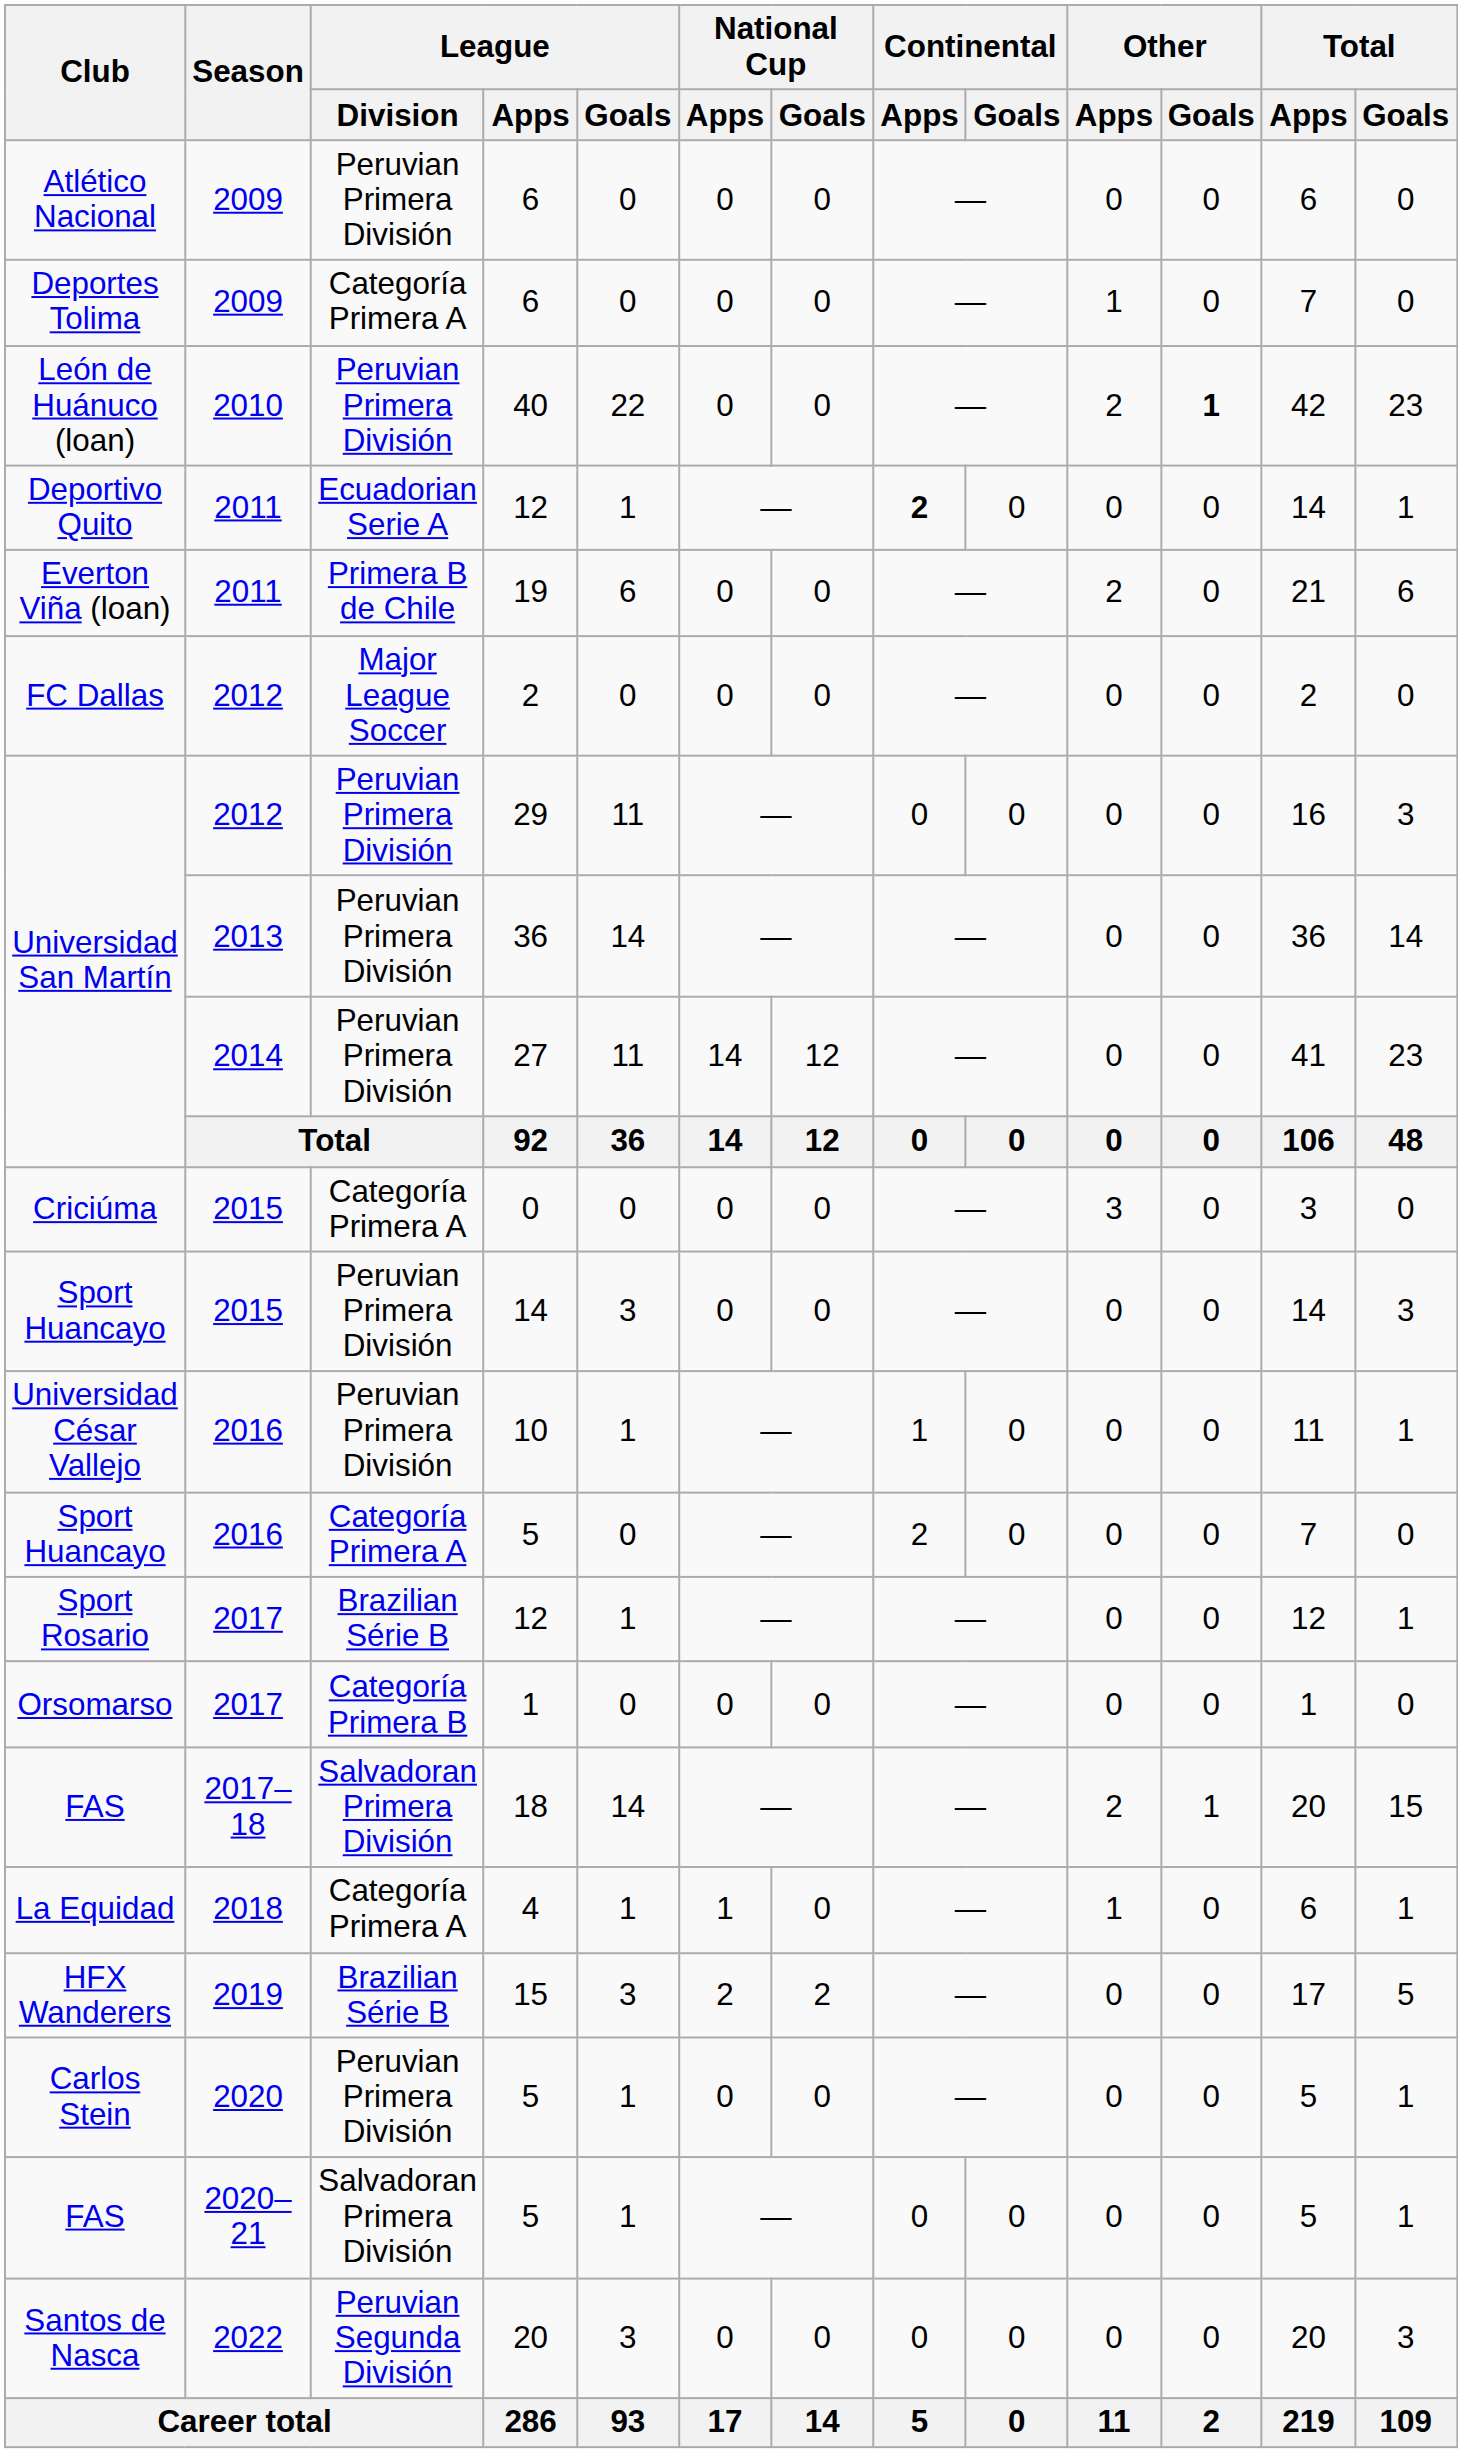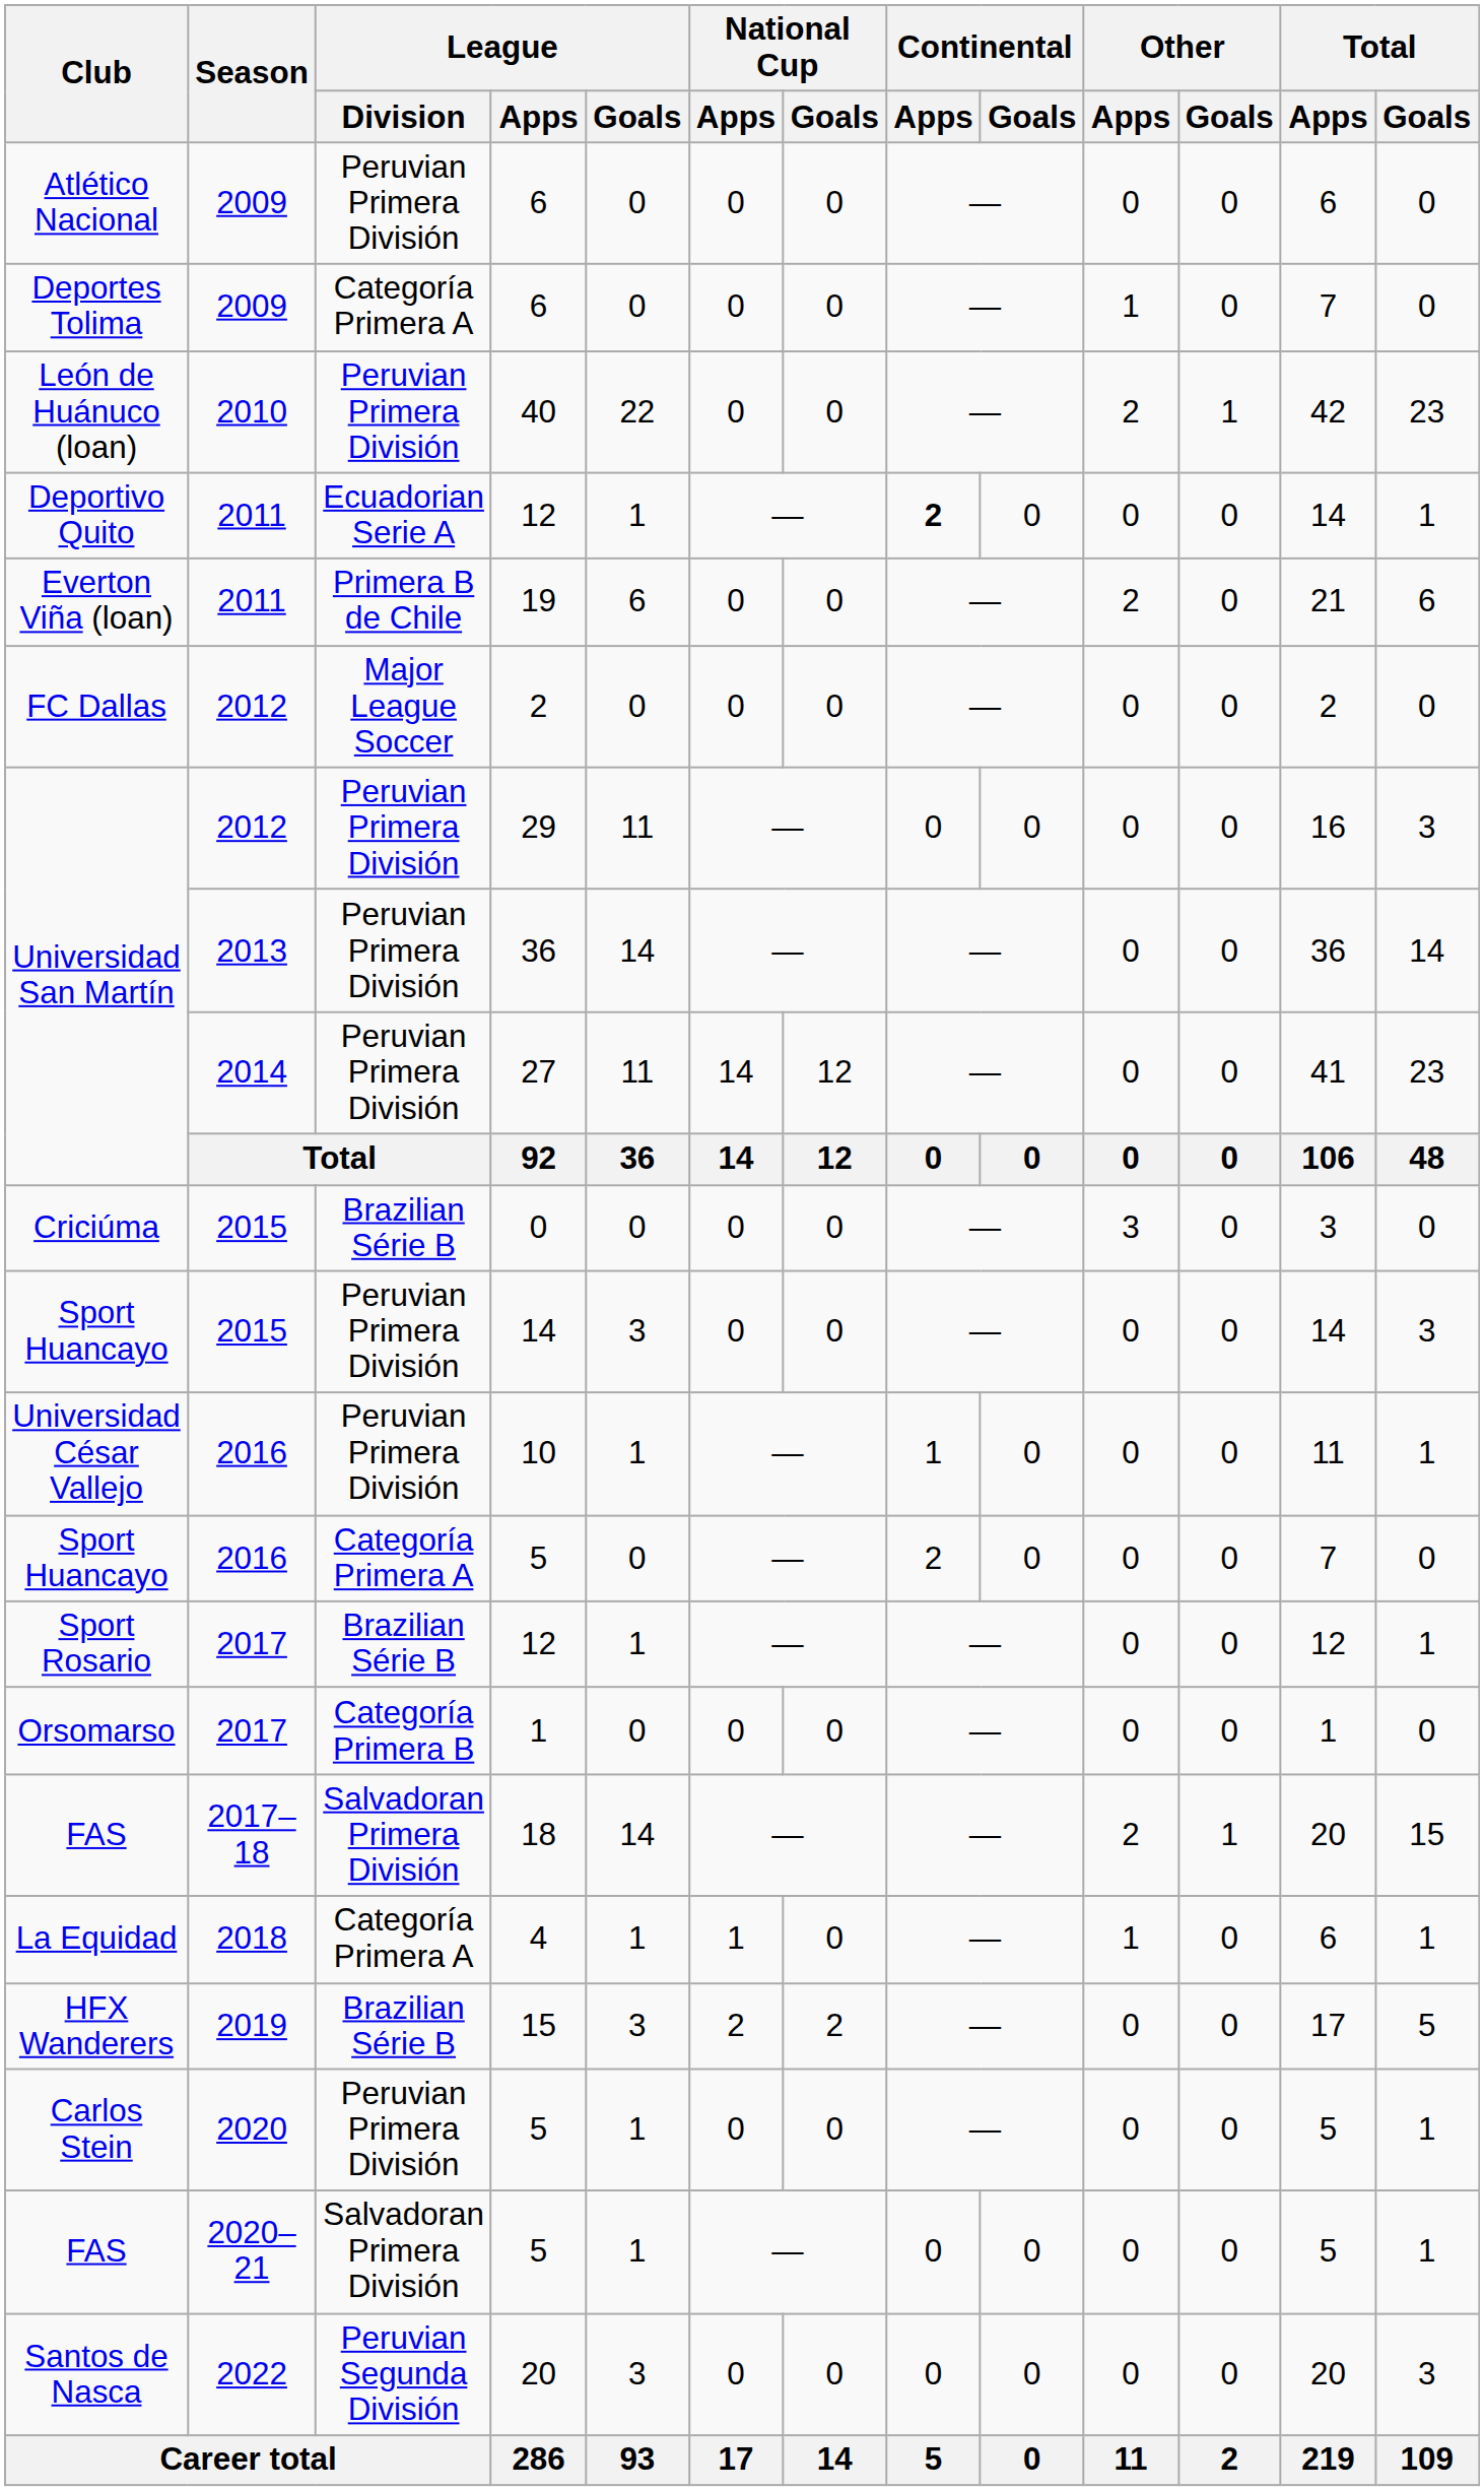León de Huánuco (loan) | Other / Goals: bold -> normal
Criciúma | League / Division: Categoría Primera A -> Brazilian Série B
